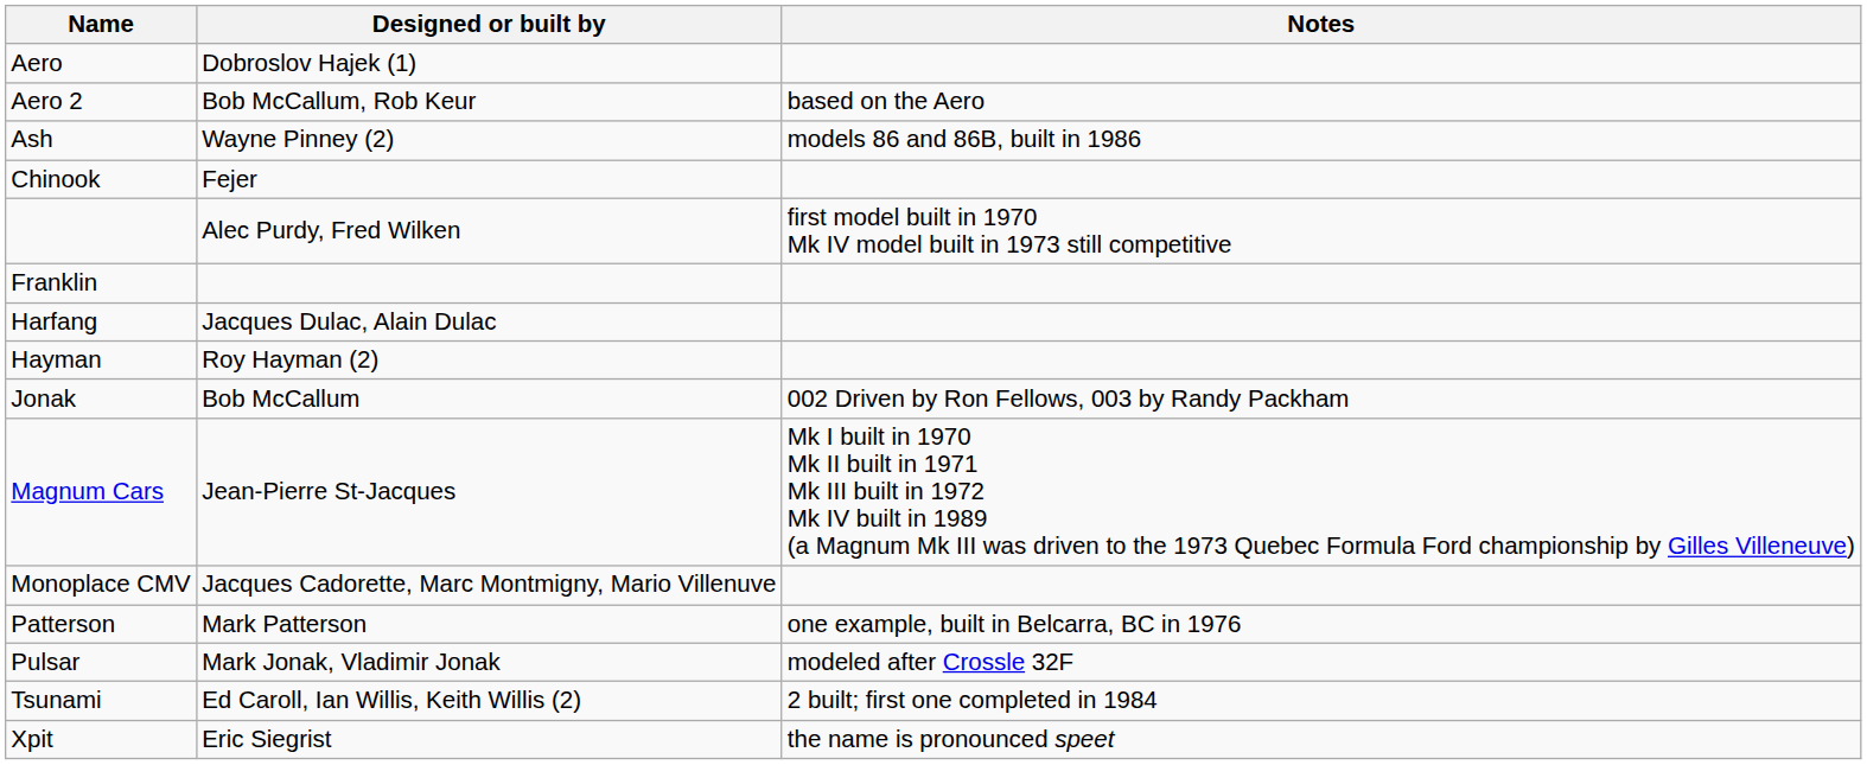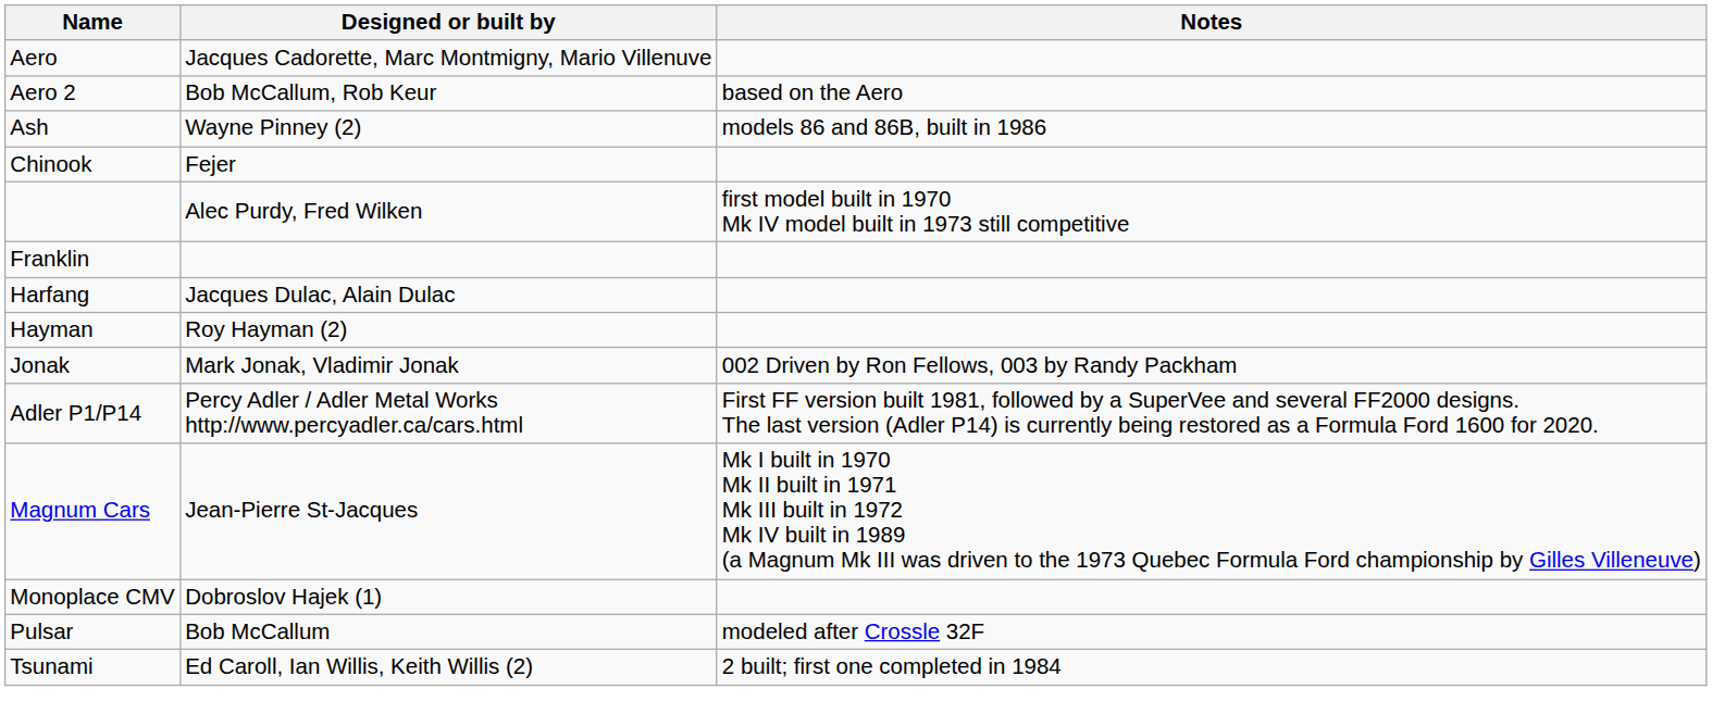Aero | Designed or built by: Dobroslov Hajek (1) -> Jacques Cadorette, Marc Montmigny, Mario Villenuve
Jonak | Designed or built by: Bob McCallum -> Mark Jonak, Vladimir Jonak
+ row: Adler P1/P14 | Percy Adler / Adler Metal Works http://www.percyadler.ca/cars.html | First FF version built 1981, followed by a SuperVee and several FF2000 designs. The last version (Adler P14) is currently being restored as a Formula Ford 1600 for 2020.
Monoplace CMV | Designed or built by: Jacques Cadorette, Marc Montmigny, Mario Villenuve -> Dobroslov Hajek (1)
- row: Patterson | Mark Patterson | one example, built in Belcarra, BC in 1976
Pulsar | Designed or built by: Mark Jonak, Vladimir Jonak -> Bob McCallum
- row: Xpit | Eric Siegrist | the name is pronounced speet
